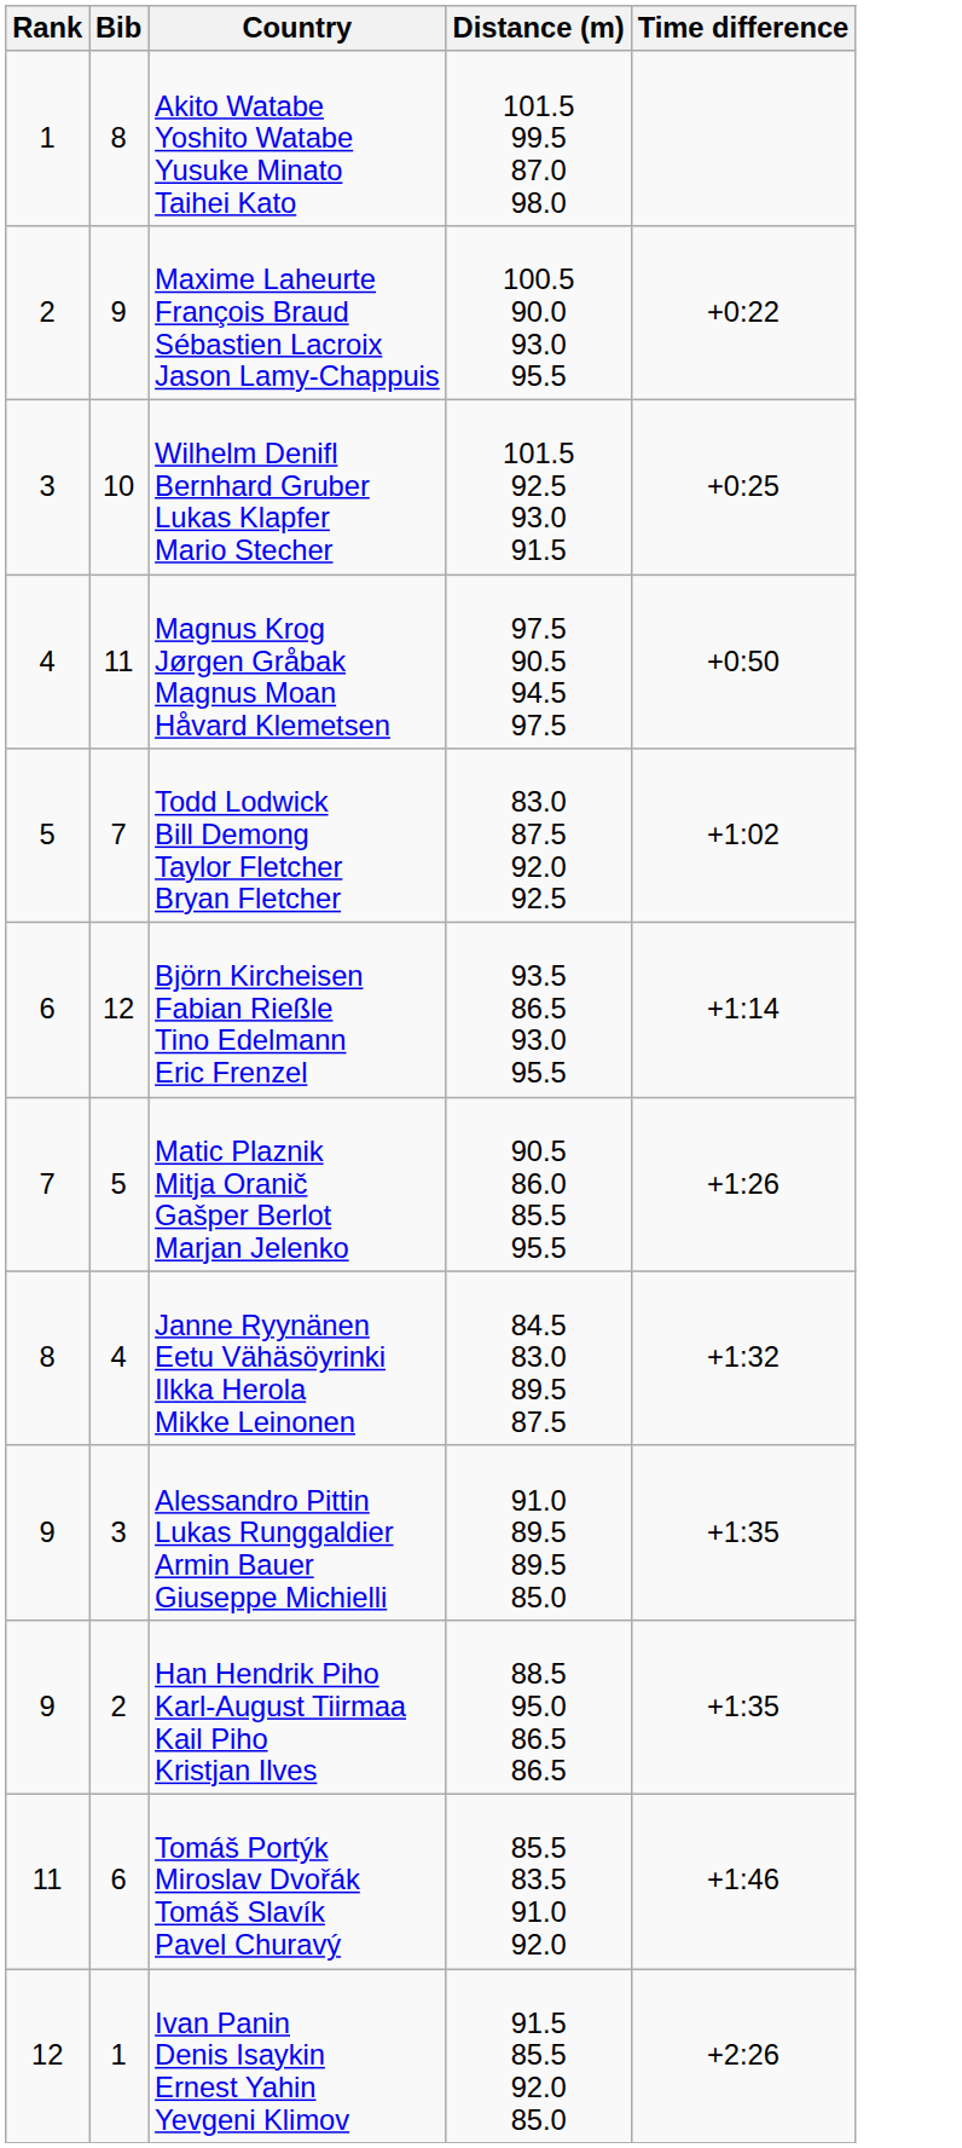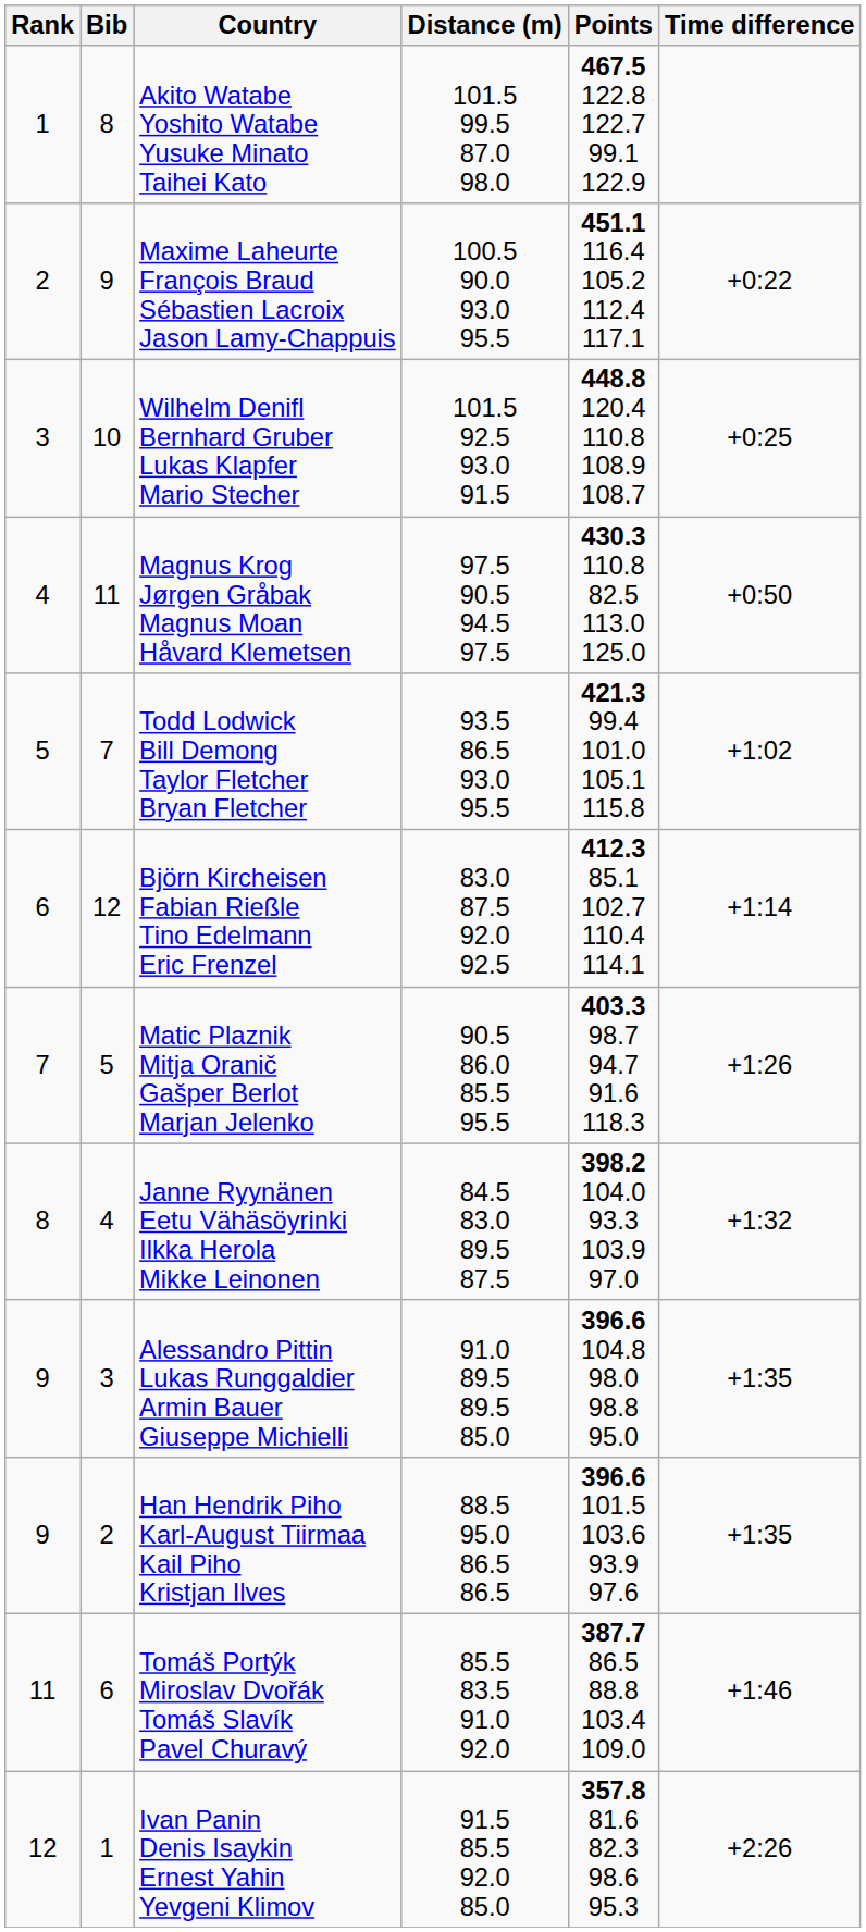+ column: Points | 467.5 122.8 122.7 99.1 122.9 | 451.1 116.4 105.2 112.4 117.1 | 448.8 120.4 110.8 108.9 108.7 | 430.3 110.8 82.5 113.0 125.0 | 421.3 99.4 101.0 105.1 115.8 | 412.3 85.1 102.7 110.4 114.1 | 403.3 98.7 94.7 91.6 118.3 | 398.2 104.0 93.3 103.9 97.0 | 396.6 104.8 98.0 98.8 95.0 | 396.6 101.5 103.6 93.9 97.6 | 387.7 86.5 88.8 103.4 109.0 | 357.8 81.6 82.3 98.6 95.3
Todd Lodwick Bill Demong Taylor Fletcher Bryan Fletcher | Distance (m): 83.0 87.5 92.0 92.5 -> 93.5 86.5 93.0 95.5
Björn Kircheisen Fabian Rießle Tino Edelmann Eric Frenzel | Distance (m): 93.5 86.5 93.0 95.5 -> 83.0 87.5 92.0 92.5
